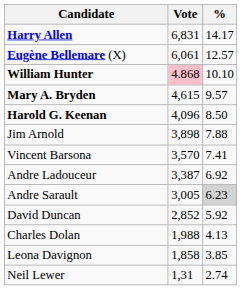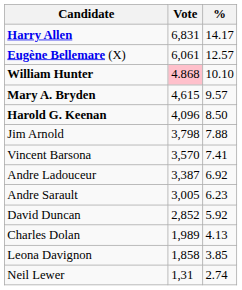Jim Arnold | Vote: 3,898 -> 3,798
Andre Sarault | %: lightgrey background -> no background
Charles Dolan | Vote: 1,988 -> 1,989
